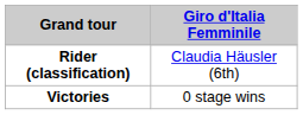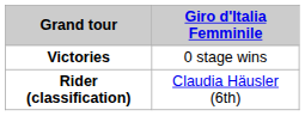rows swapped: Rider (classification) <-> Victories
